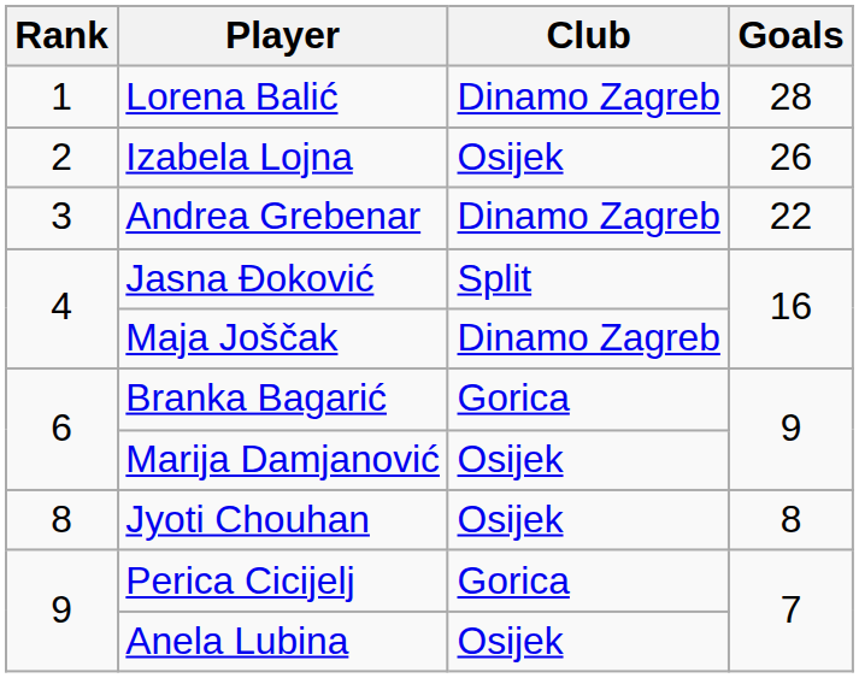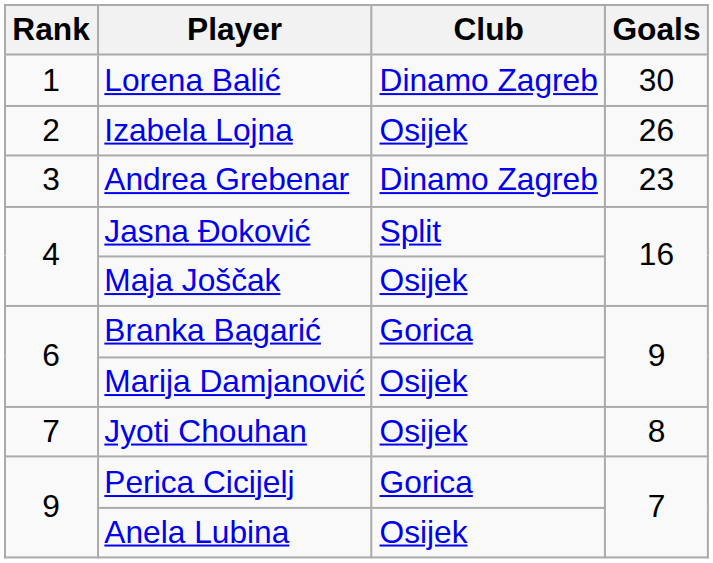Lorena Balić | Goals: 28 -> 30
Andrea Grebenar | Goals: 22 -> 23
Maja Joščak | Club: Dinamo Zagreb -> Osijek
Jyoti Chouhan | Rank: 8 -> 7
